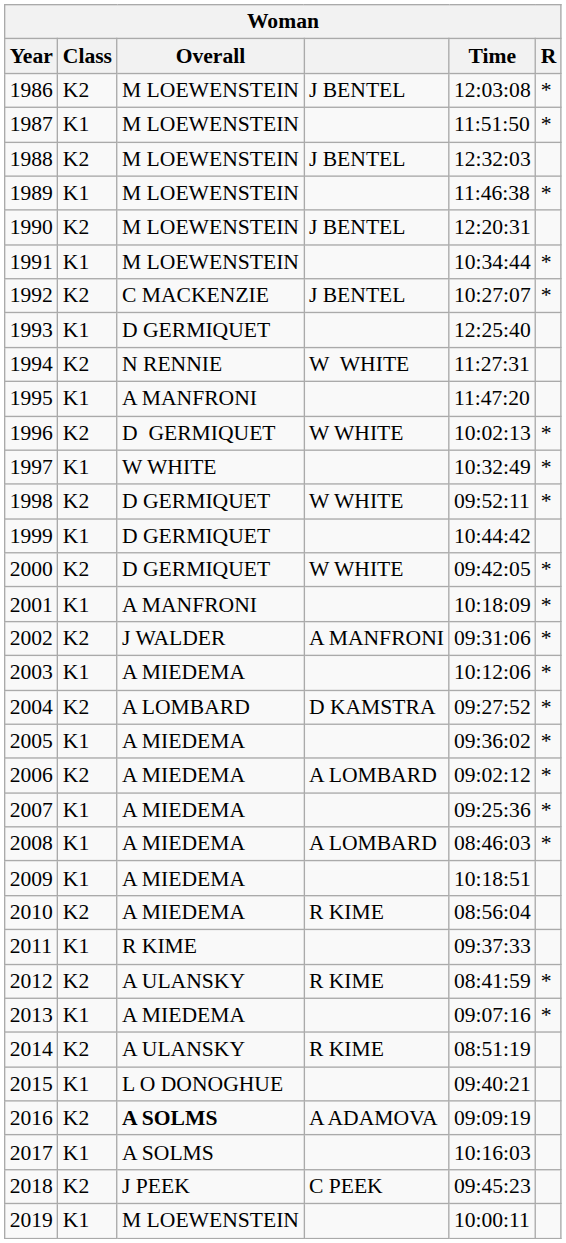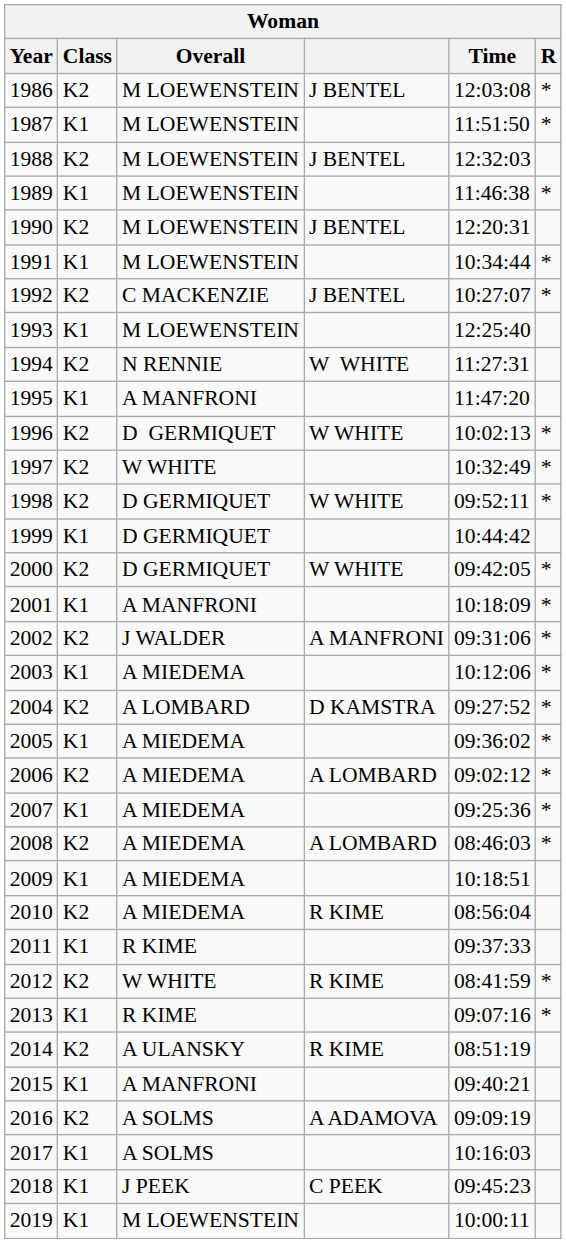1993 | Overall: D GERMIQUET -> M LOEWENSTEIN
1997 | Class: K1 -> K2
2008 | Class: K1 -> K2
2012 | Overall: A ULANSKY -> W WHITE
2013 | Overall: A MIEDEMA -> R KIME
2015 | Overall: L O DONOGHUE -> A MANFRONI
2016 | Overall: bold -> normal
2018 | Class: K2 -> K1
